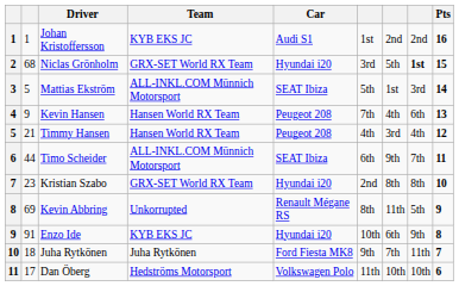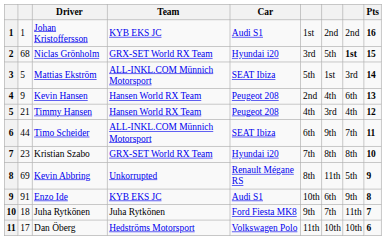Kevin Hansen | column 6: 7th -> 2nd
Kristian Szabo | column 6: 2nd -> 7th
Enzo Ide | Car: Hyundai i20 -> Audi S1
